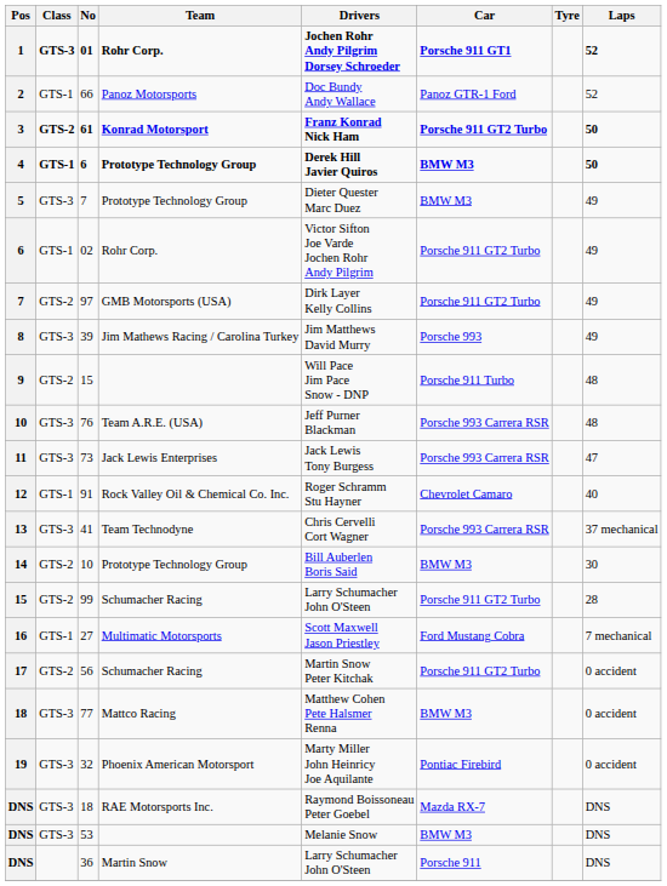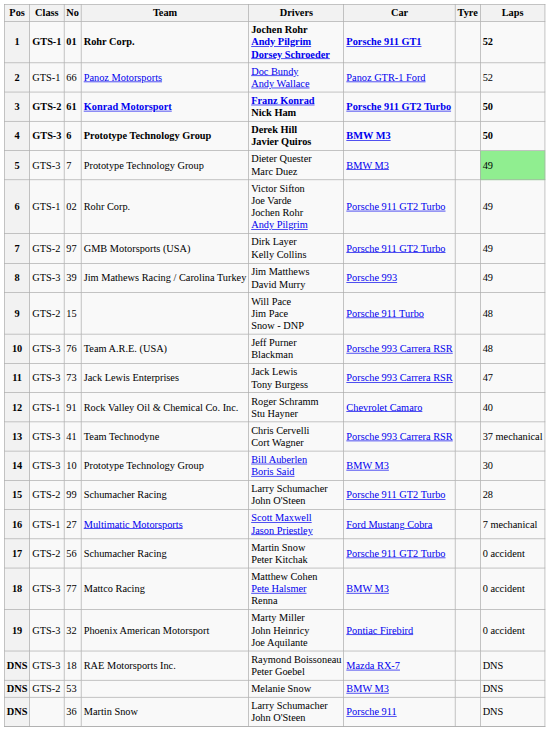1 | Class: GTS-3 -> GTS-1
4 | Class: GTS-1 -> GTS-3
5 | Laps: no background -> lightgreen background
14 | Class: GTS-2 -> GTS-3
DNS / 53 | Class: GTS-3 -> GTS-2
